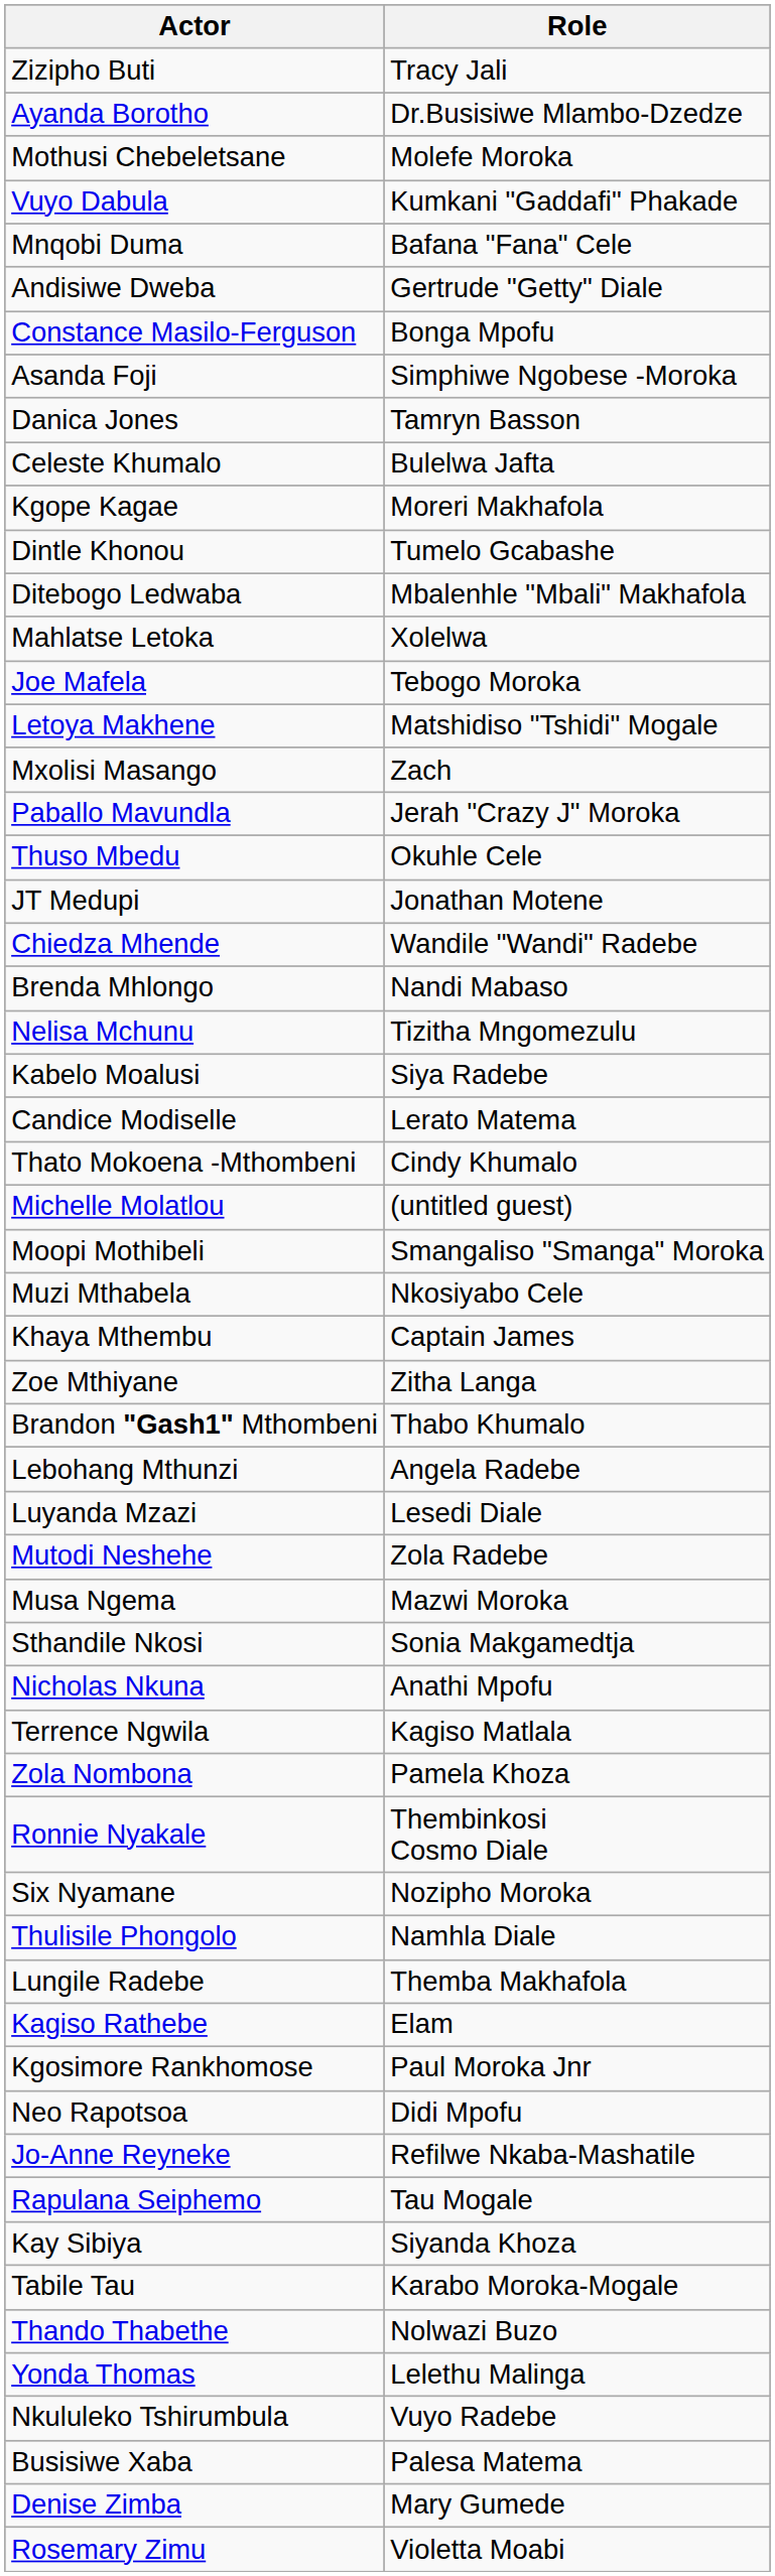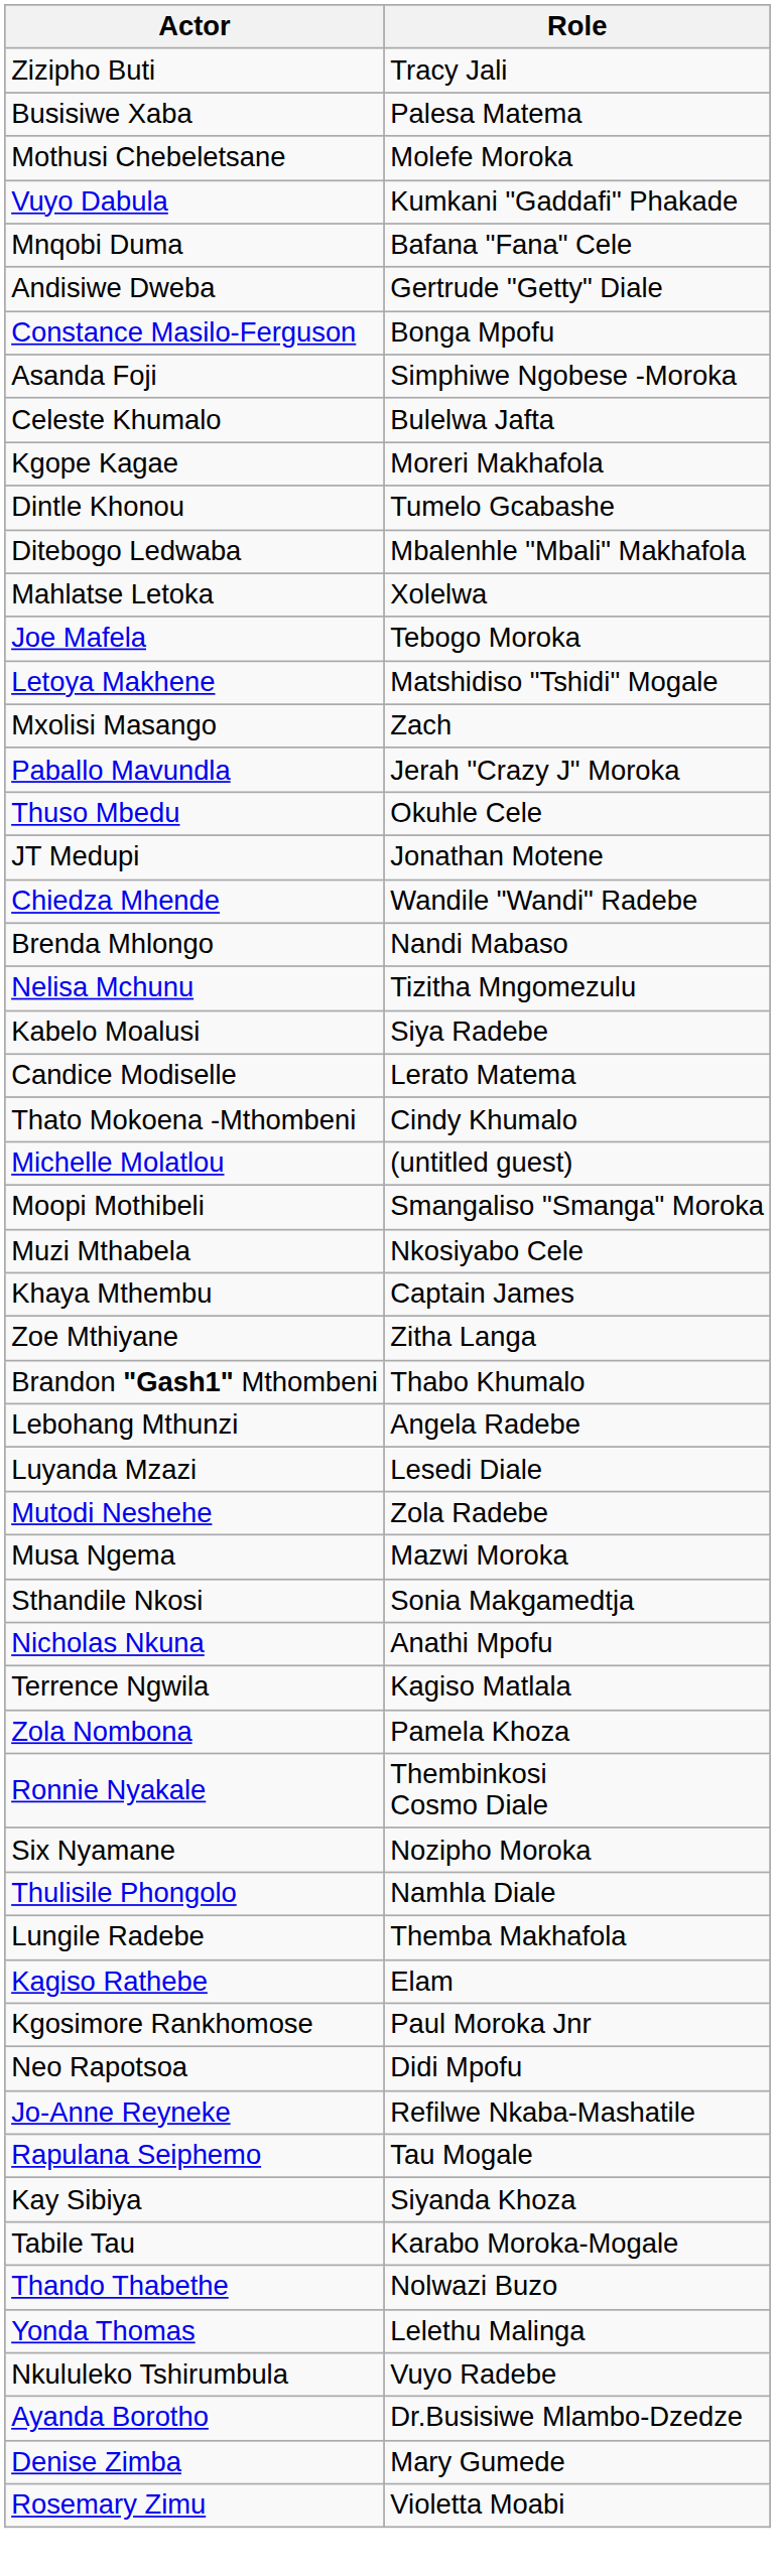rows swapped: Ayanda Borotho <-> Busisiwe Xaba
- row: Danica Jones | Tamryn Basson
